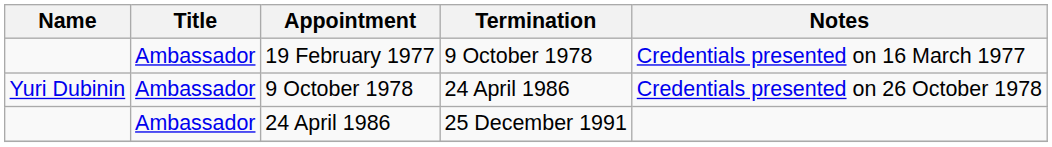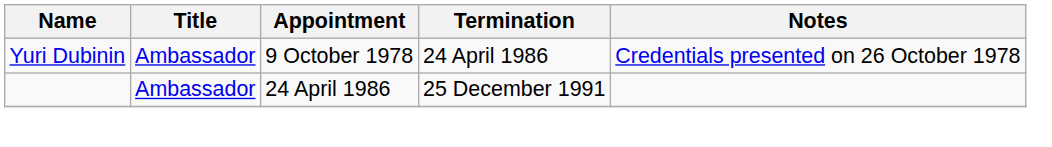- row: Ambassador | 19 February 1977 | 9 October 1978 | Credentials presented on 16 March 1977
